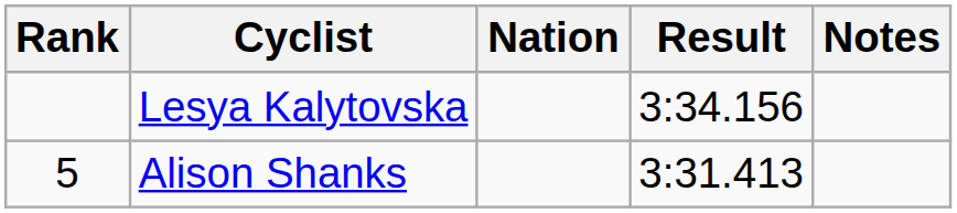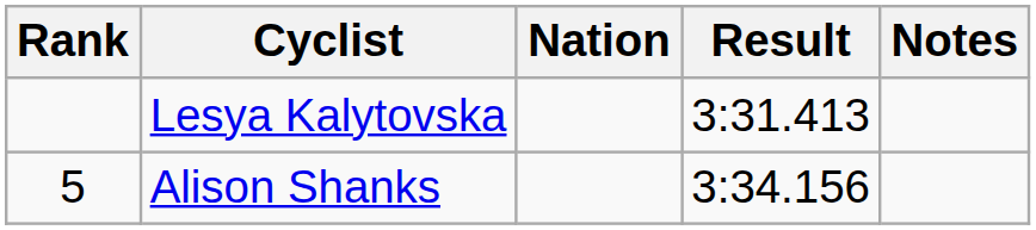Lesya Kalytovska | Result: 3:34.156 -> 3:31.413
Alison Shanks | Result: 3:31.413 -> 3:34.156
